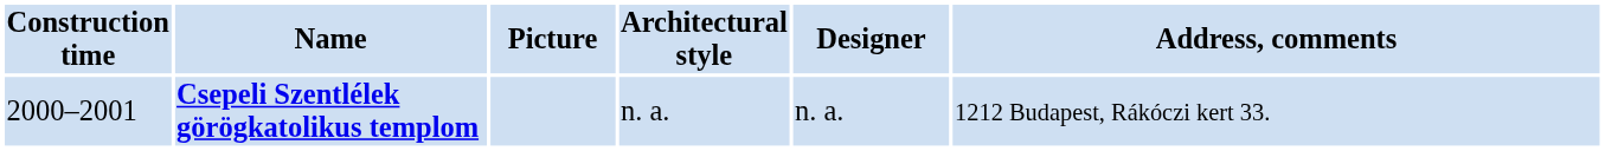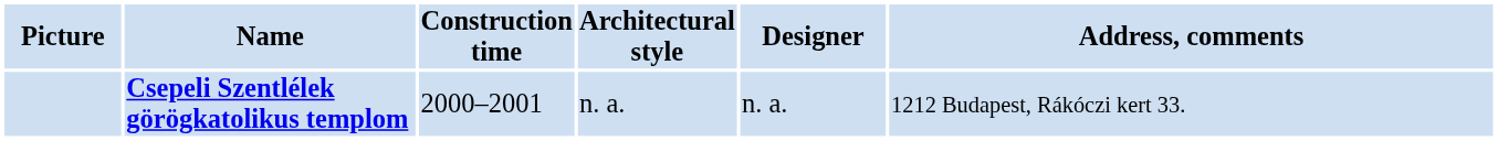columns swapped: Picture <-> Construction time
